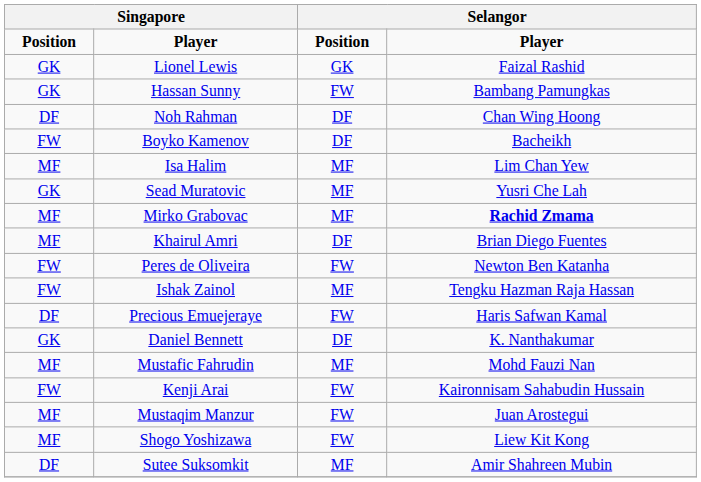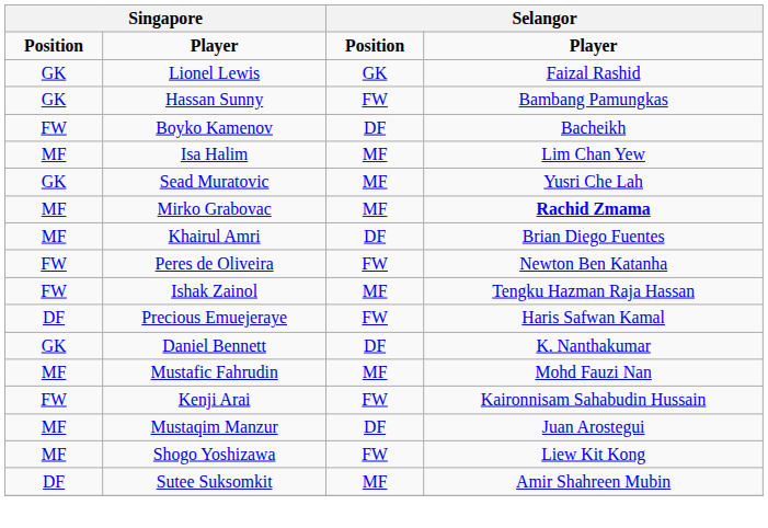- row: DF | Noh Rahman | DF | Chan Wing Hoong
Mustaqim Manzur | column 3: FW -> DF
